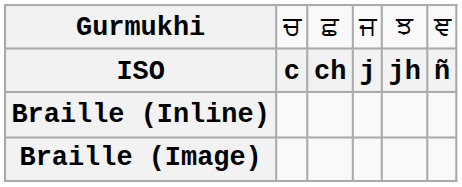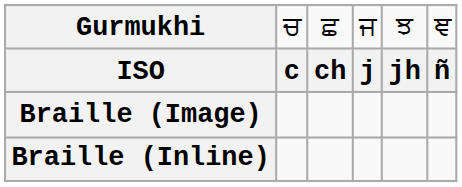rows swapped: Braille (Image) <-> Braille (Inline)
